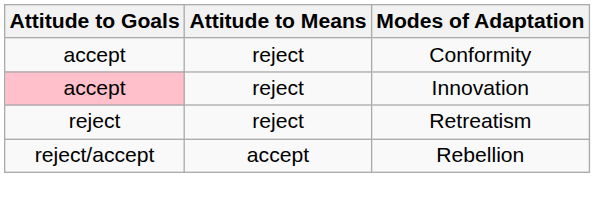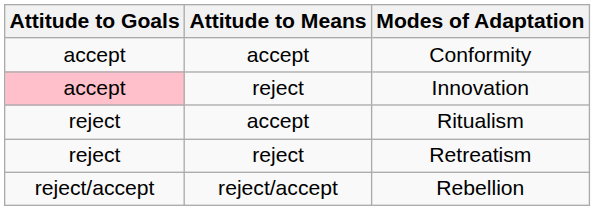Conformity | Attitude to Means: reject -> accept
+ row: reject | accept | Ritualism
Rebellion | Attitude to Means: accept -> reject/accept
